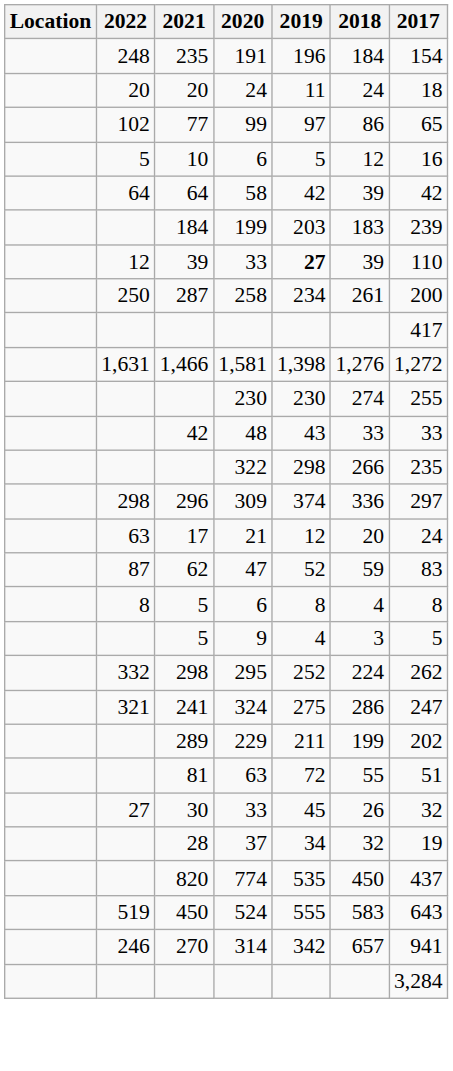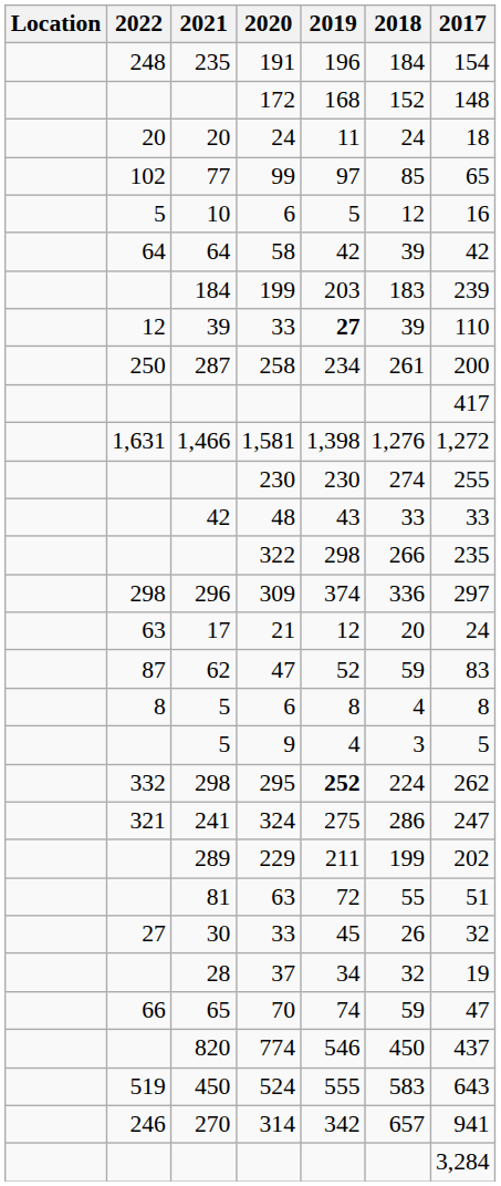+ row: 172 | 168 | 152 | 148
99 | 2018: 86 -> 85
295 | 2019: normal -> bold
+ row: 66 | 65 | 70 | 74 | 59 | 47
774 | 2019: 535 -> 546
